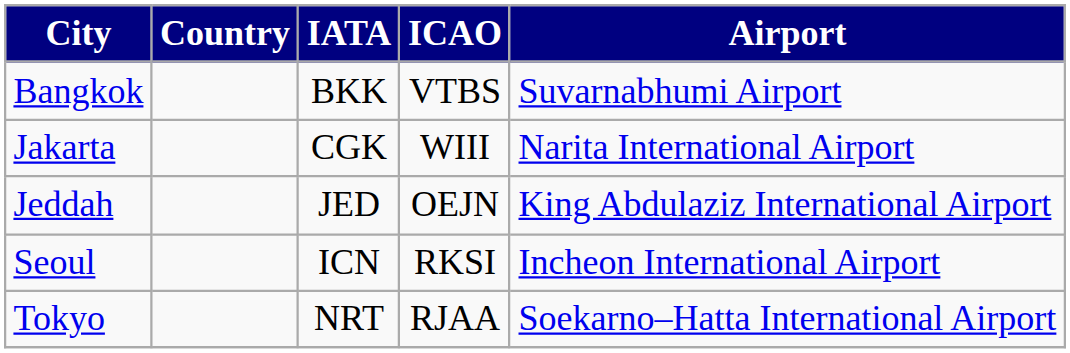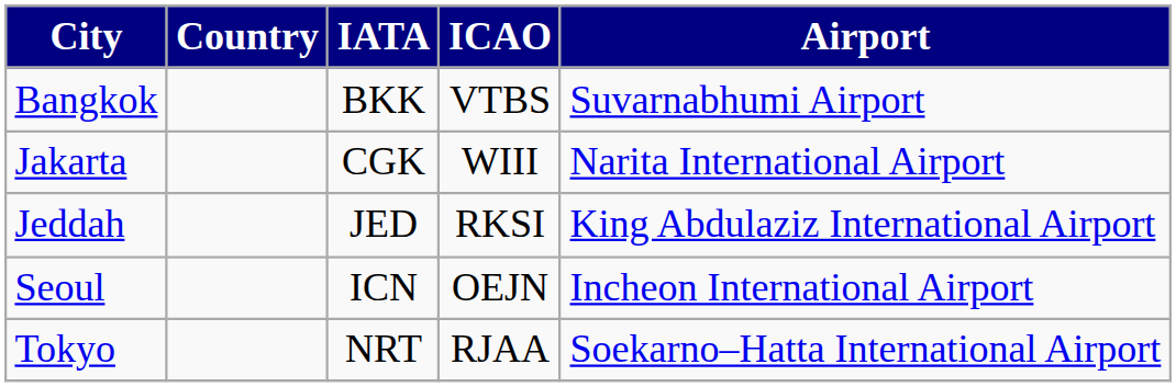Jeddah | ICAO: OEJN -> RKSI
Seoul | ICAO: RKSI -> OEJN
